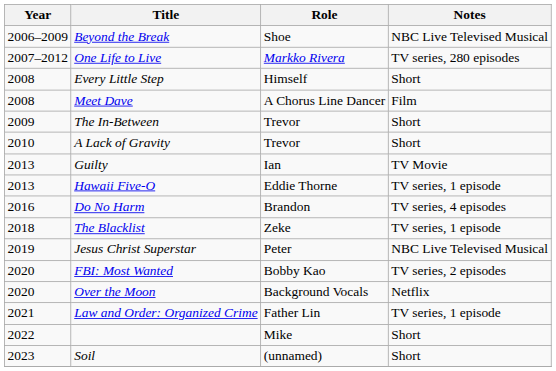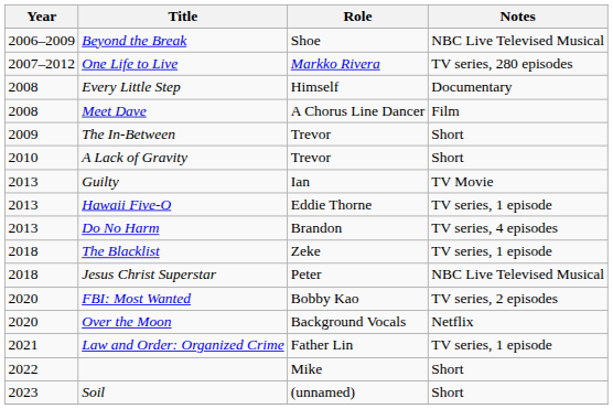Every Little Step | Notes: Short -> Documentary
Do No Harm | Year: 2016 -> 2013
Jesus Christ Superstar | Year: 2019 -> 2018
